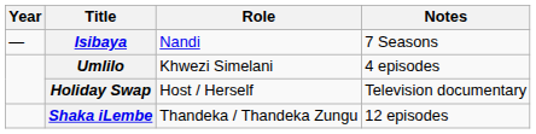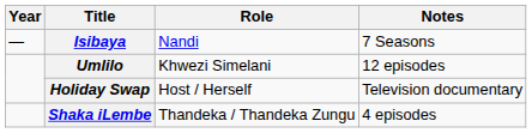Umlilo | Notes: 4 episodes -> 12 episodes
Shaka iLembe | Notes: 12 episodes -> 4 episodes
